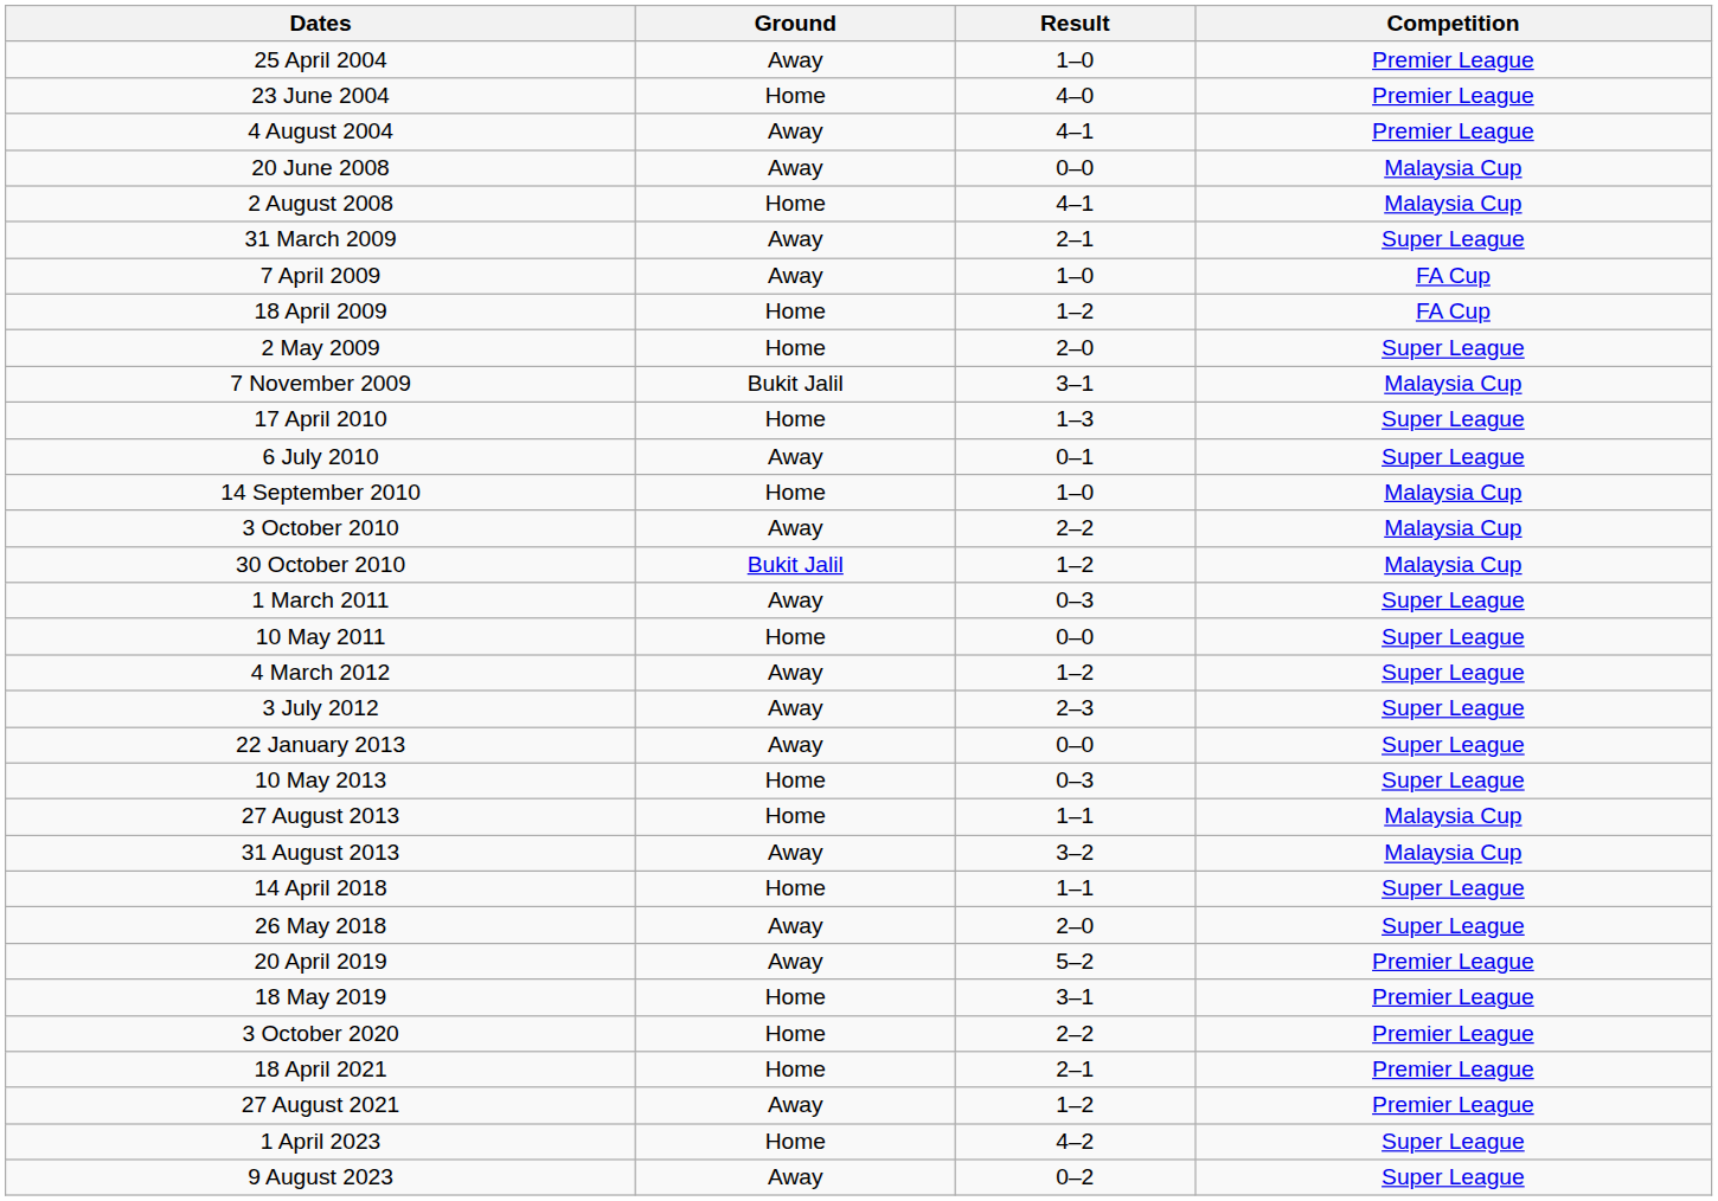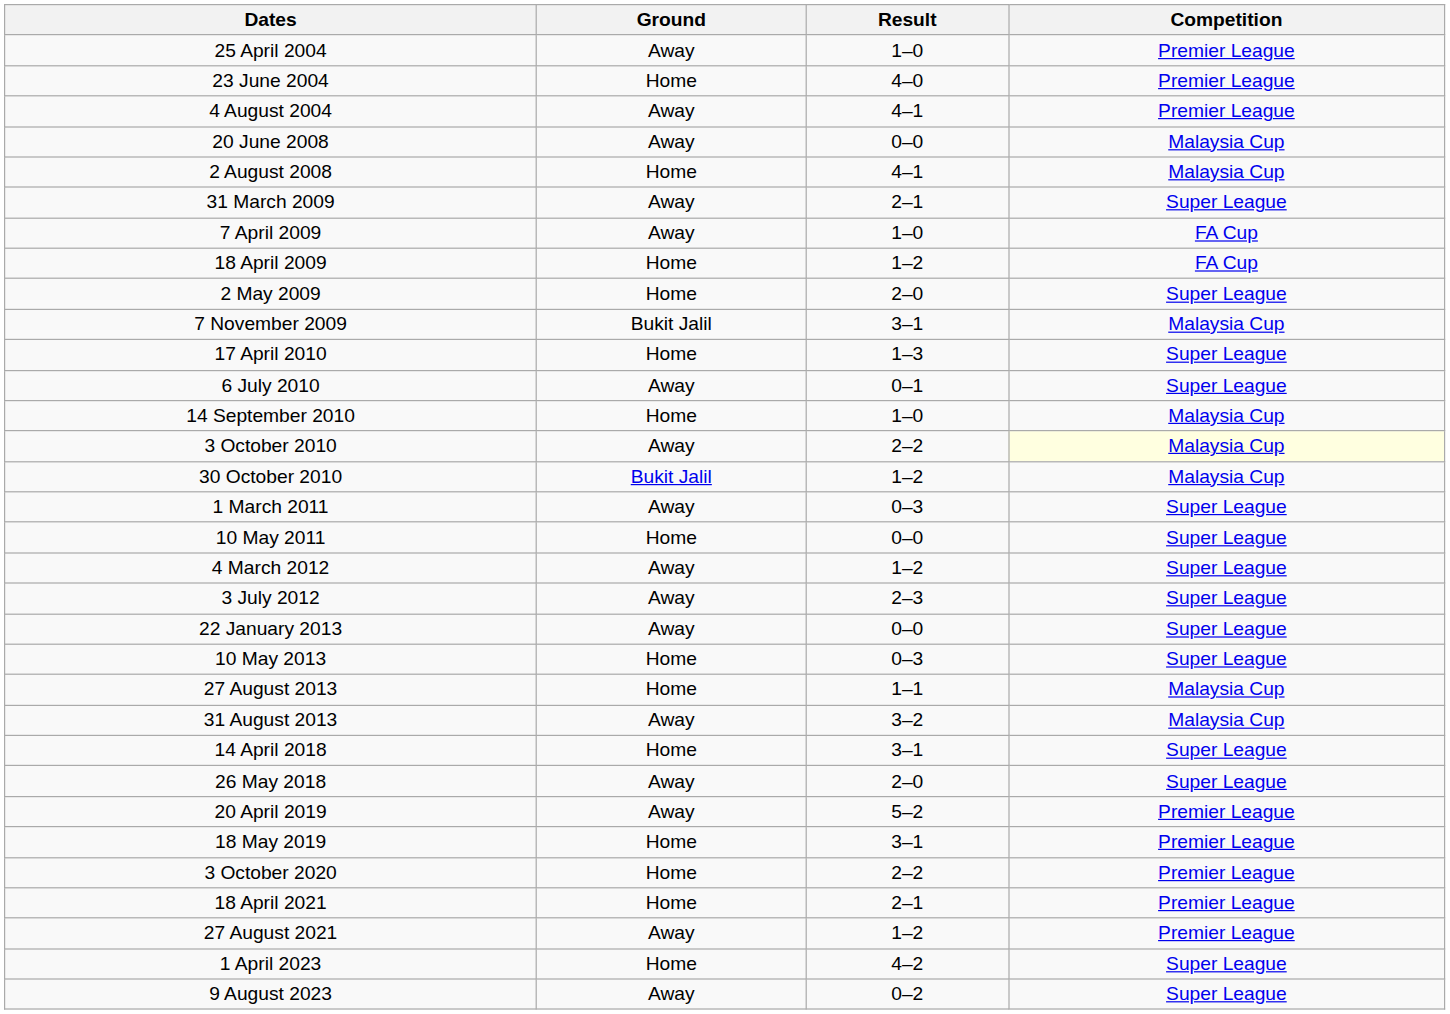3 October 2010 | Competition: no background -> lightyellow background
14 April 2018 | Result: 1–1 -> 3–1
